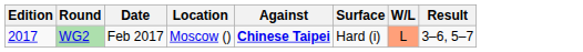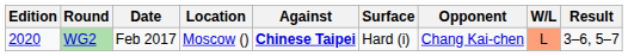+ column: Opponent | Chang Kai-chen
WG2 | Edition: 2017 -> 2020
